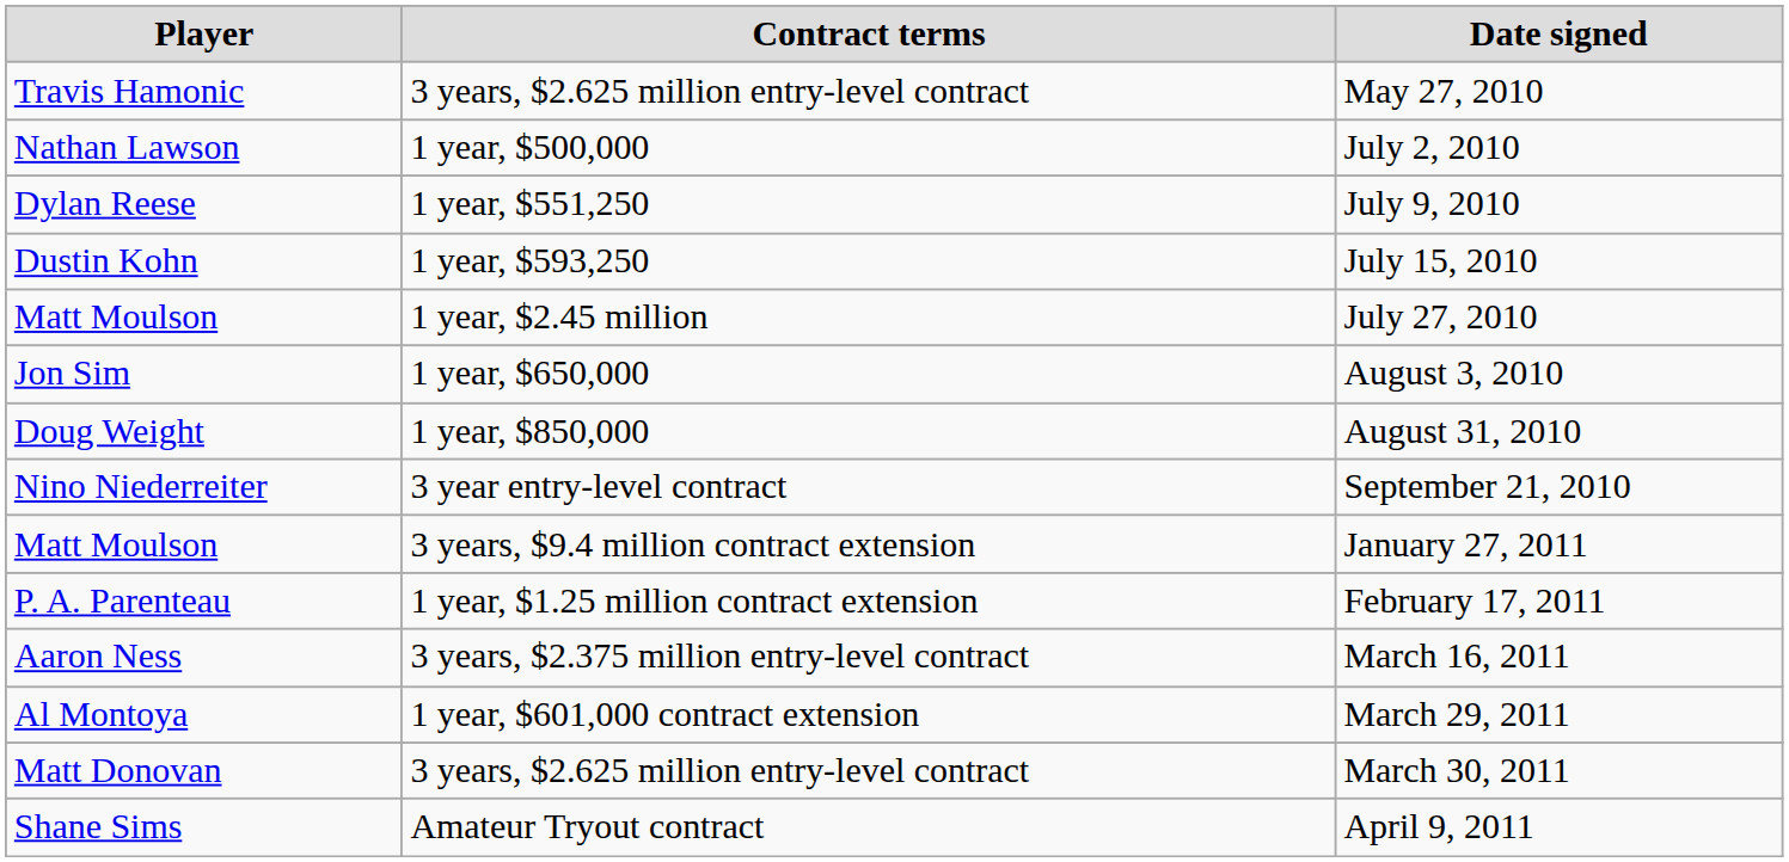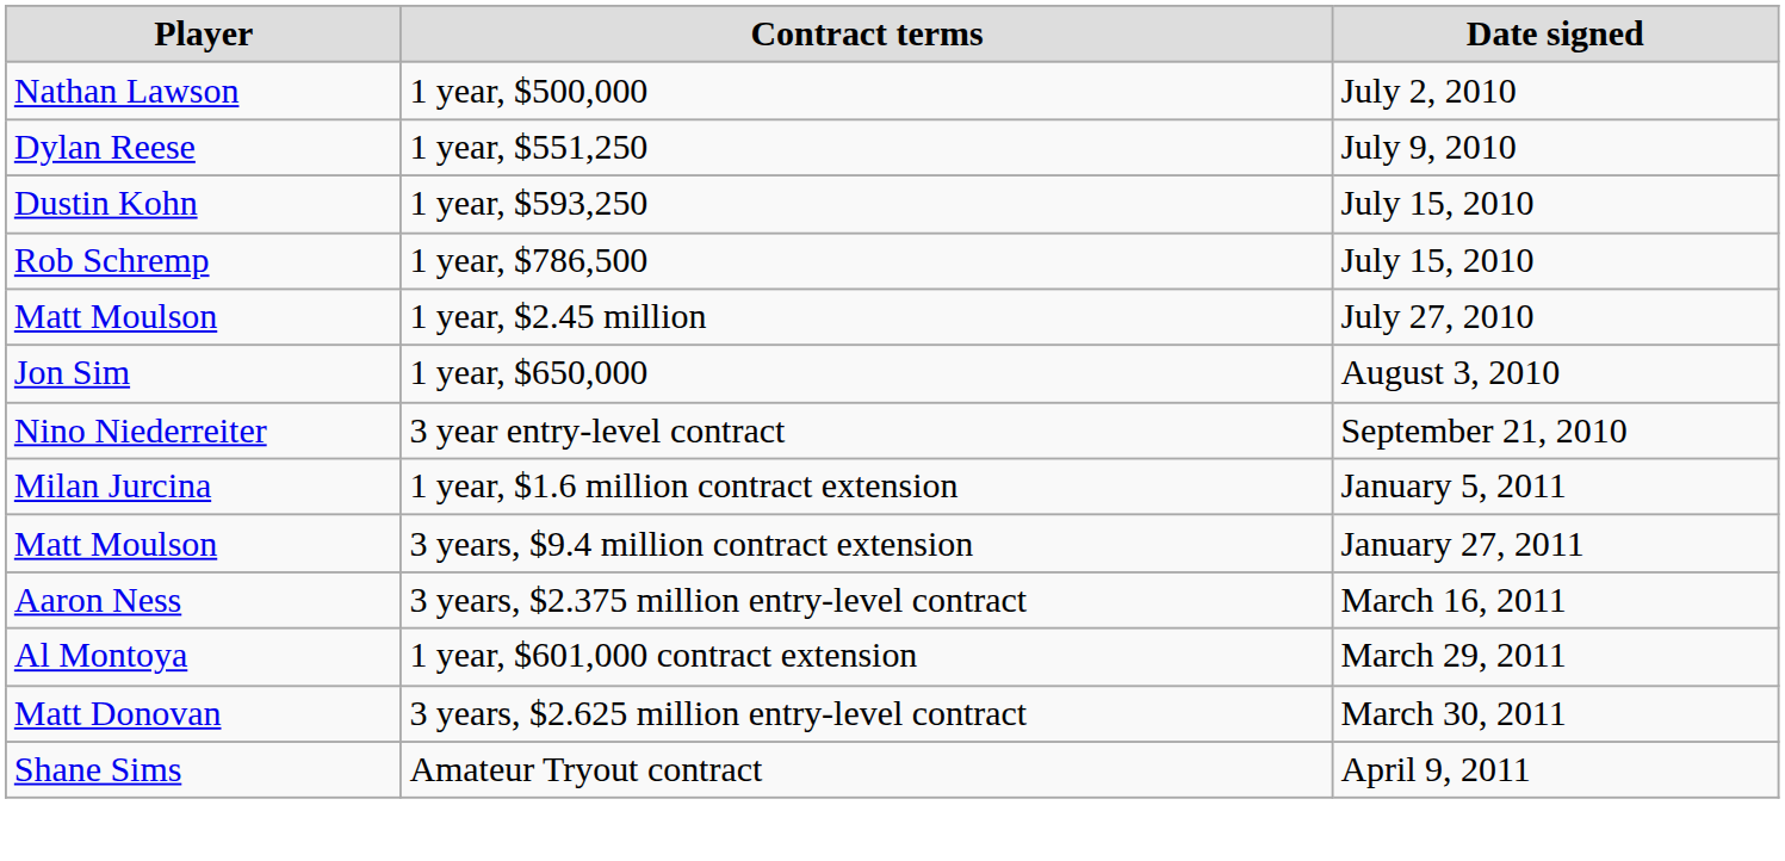- row: Travis Hamonic | 3 years, $2.625 million entry-level contract | May 27, 2010
+ row: Rob Schremp | 1 year, $786,500 | July 15, 2010
- row: Doug Weight | 1 year, $850,000 | August 31, 2010
+ row: Milan Jurcina | 1 year, $1.6 million contract extension | January 5, 2011
- row: P. A. Parenteau | 1 year, $1.25 million contract extension | February 17, 2011
